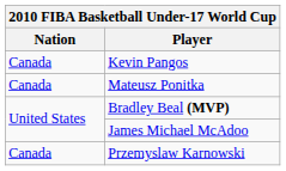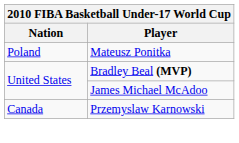- row: Canada | Kevin Pangos
Mateusz Ponitka | Nation: Canada -> Poland
